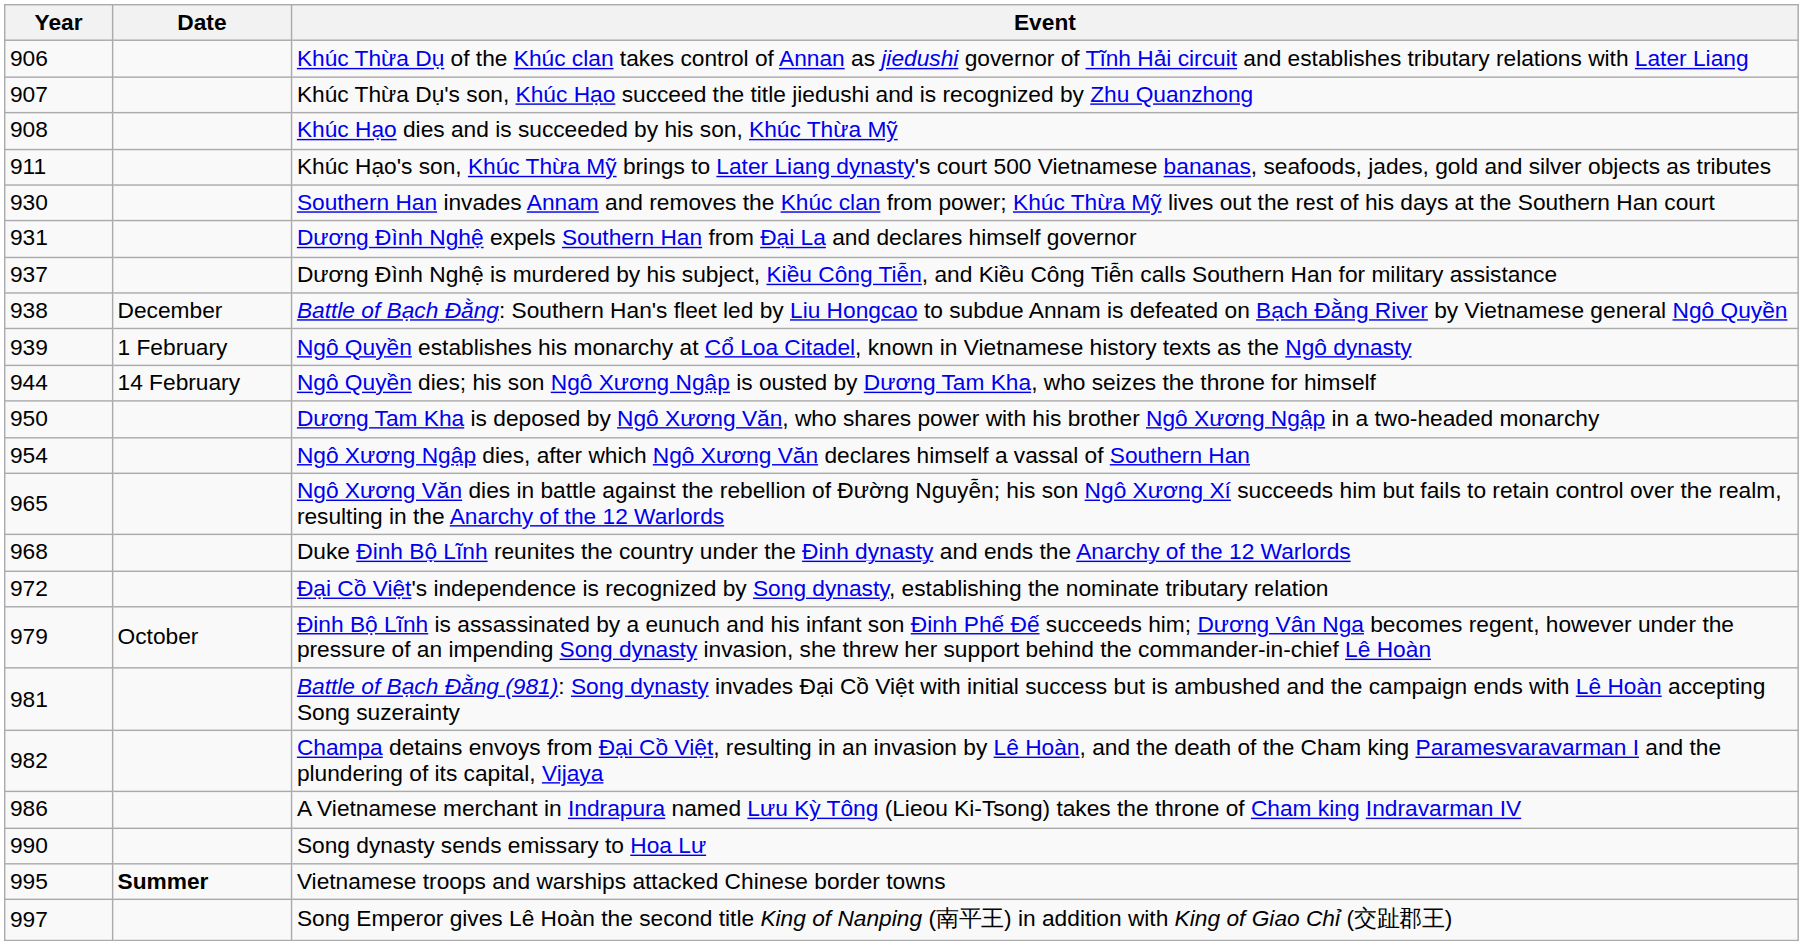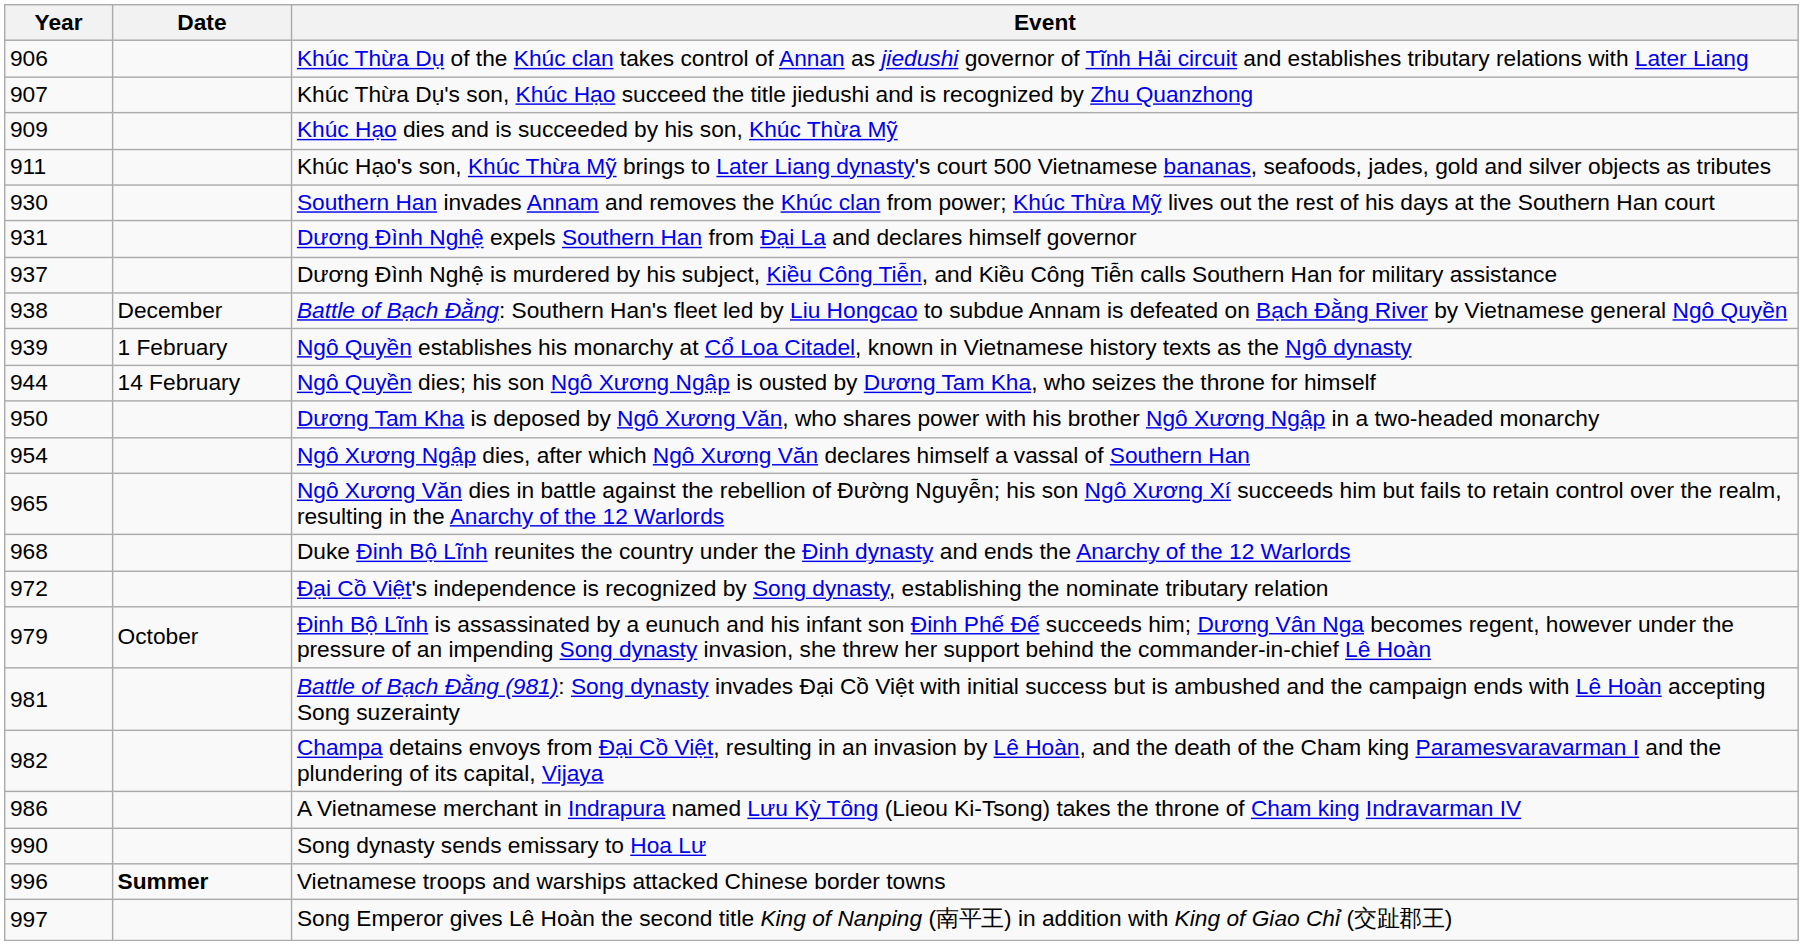Khúc Hạo dies and is succeeded by his son, Khúc Thừa Mỹ | Year: 908 -> 909
Vietnamese troops and warships attacked Chinese border towns | Year: 995 -> 996
